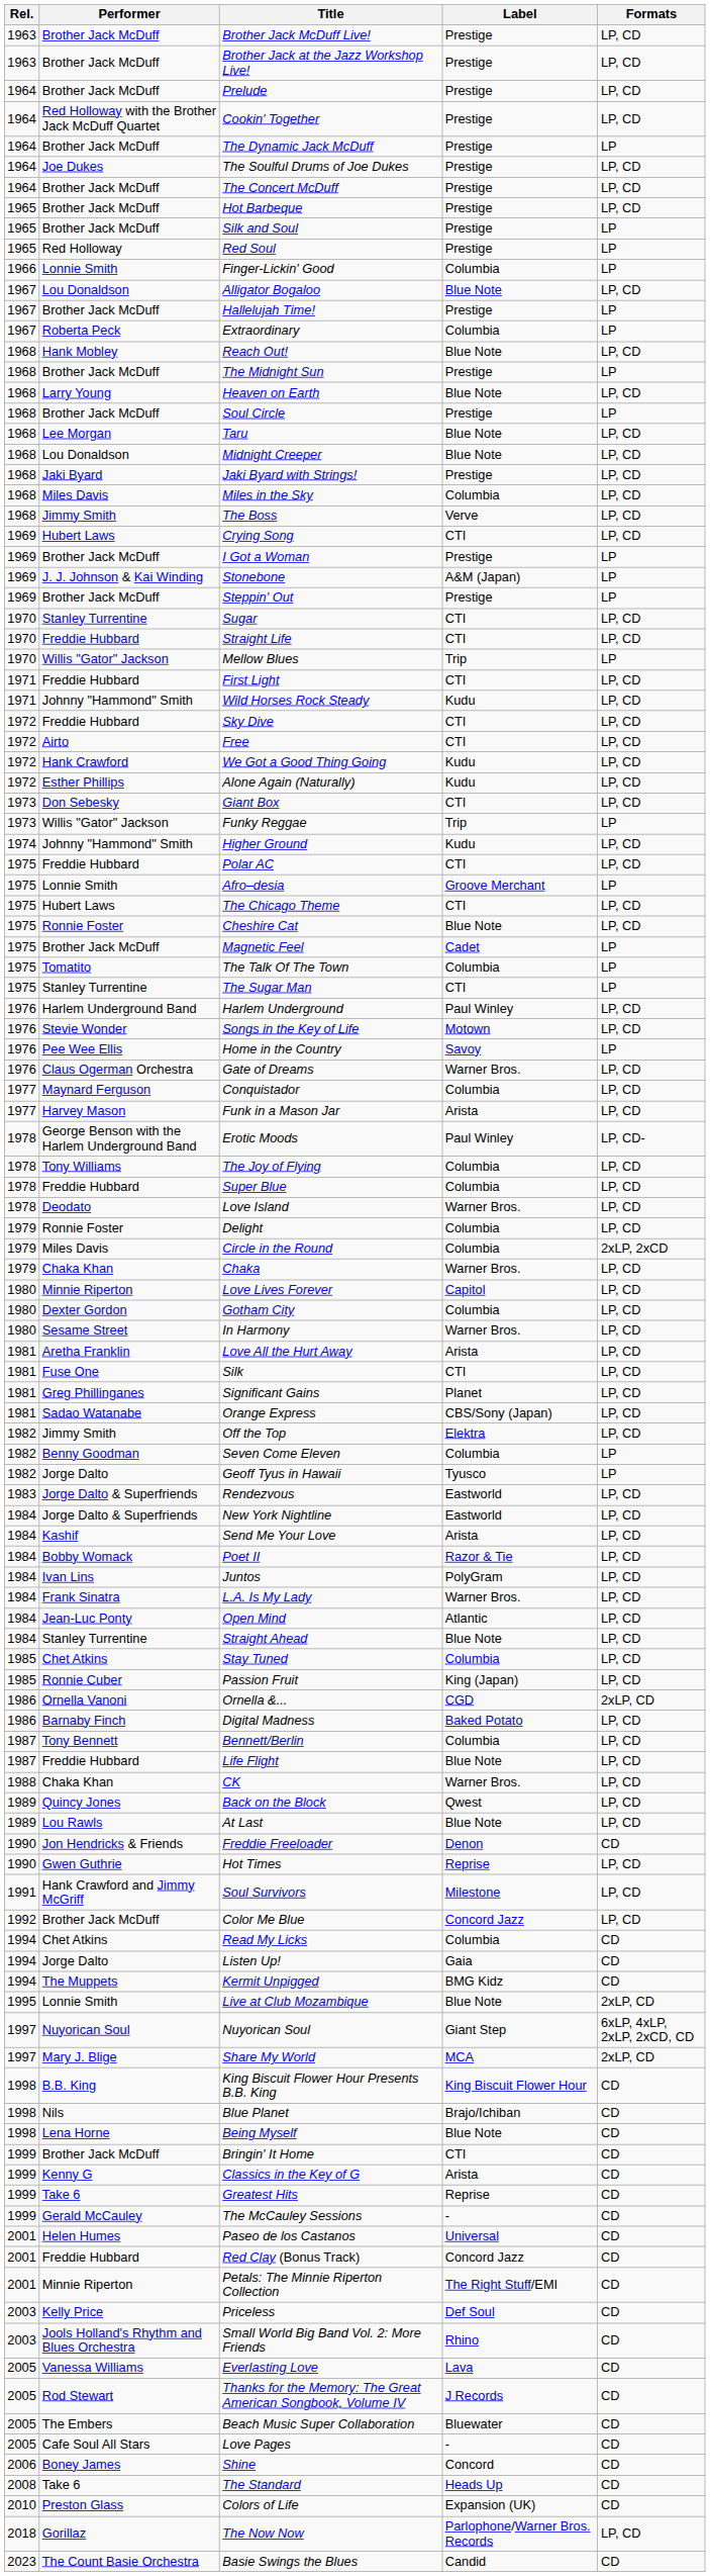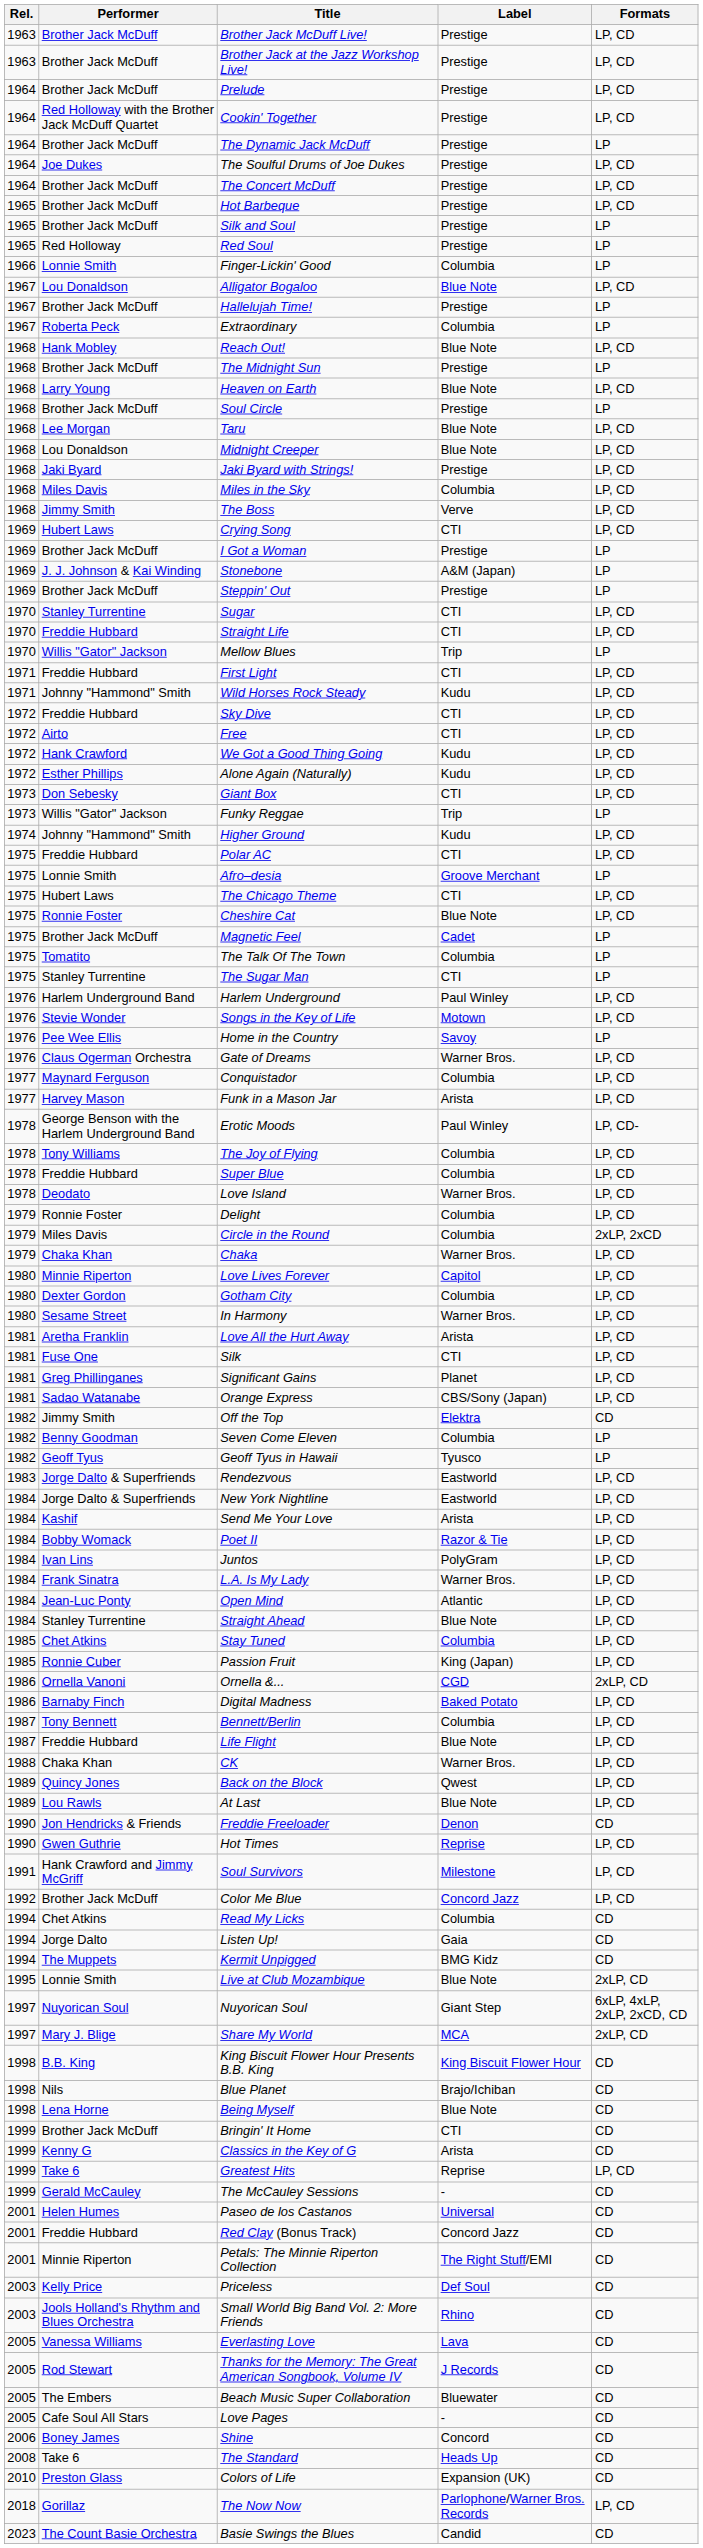Off the Top | Formats: LP, CD -> CD
Geoff Tyus in Hawaii | Performer: Jorge Dalto -> Geoff Tyus
Greatest Hits | Formats: CD -> LP, CD
